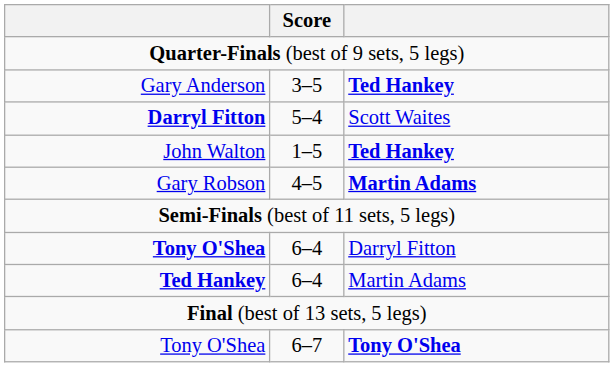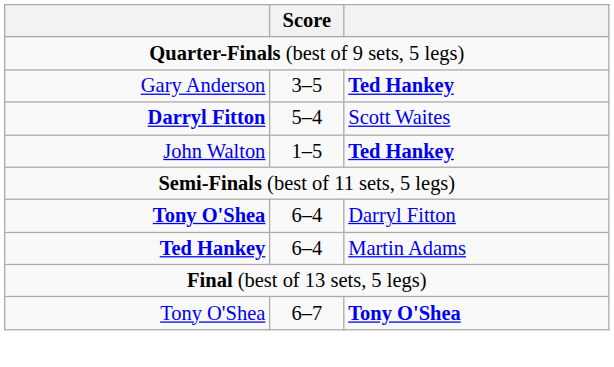- row: Gary Robson | 4–5 | Martin Adams
